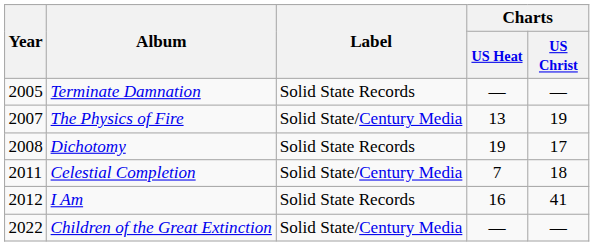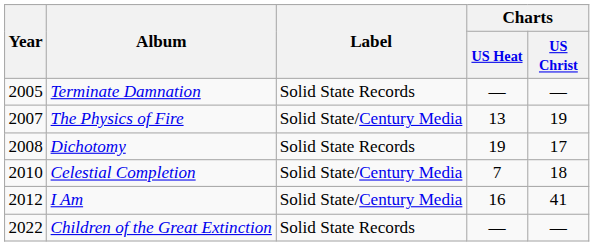Celestial Completion | Year: 2011 -> 2010
I Am | Label: Solid State Records -> Solid State/Century Media
Children of the Great Extinction | Label: Solid State/Century Media -> Solid State Records
